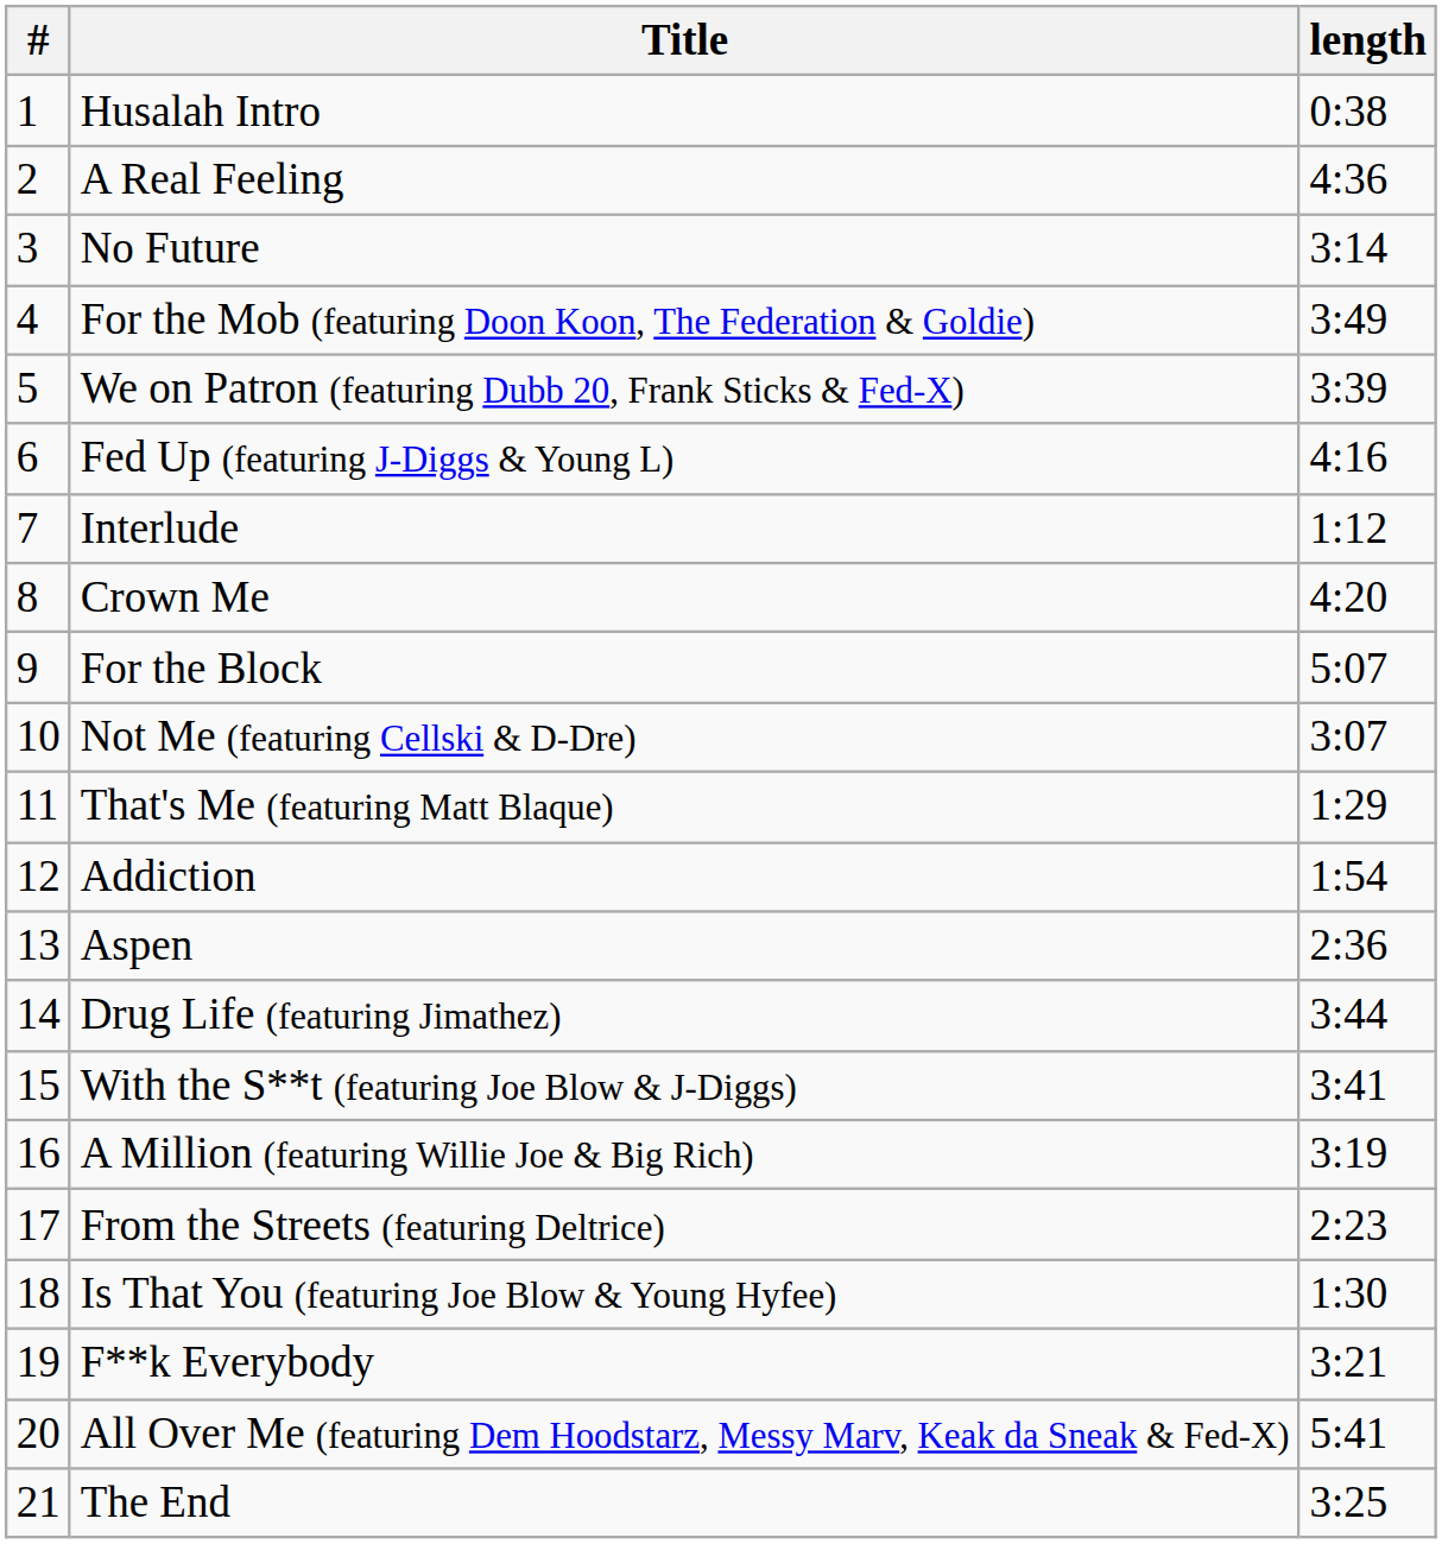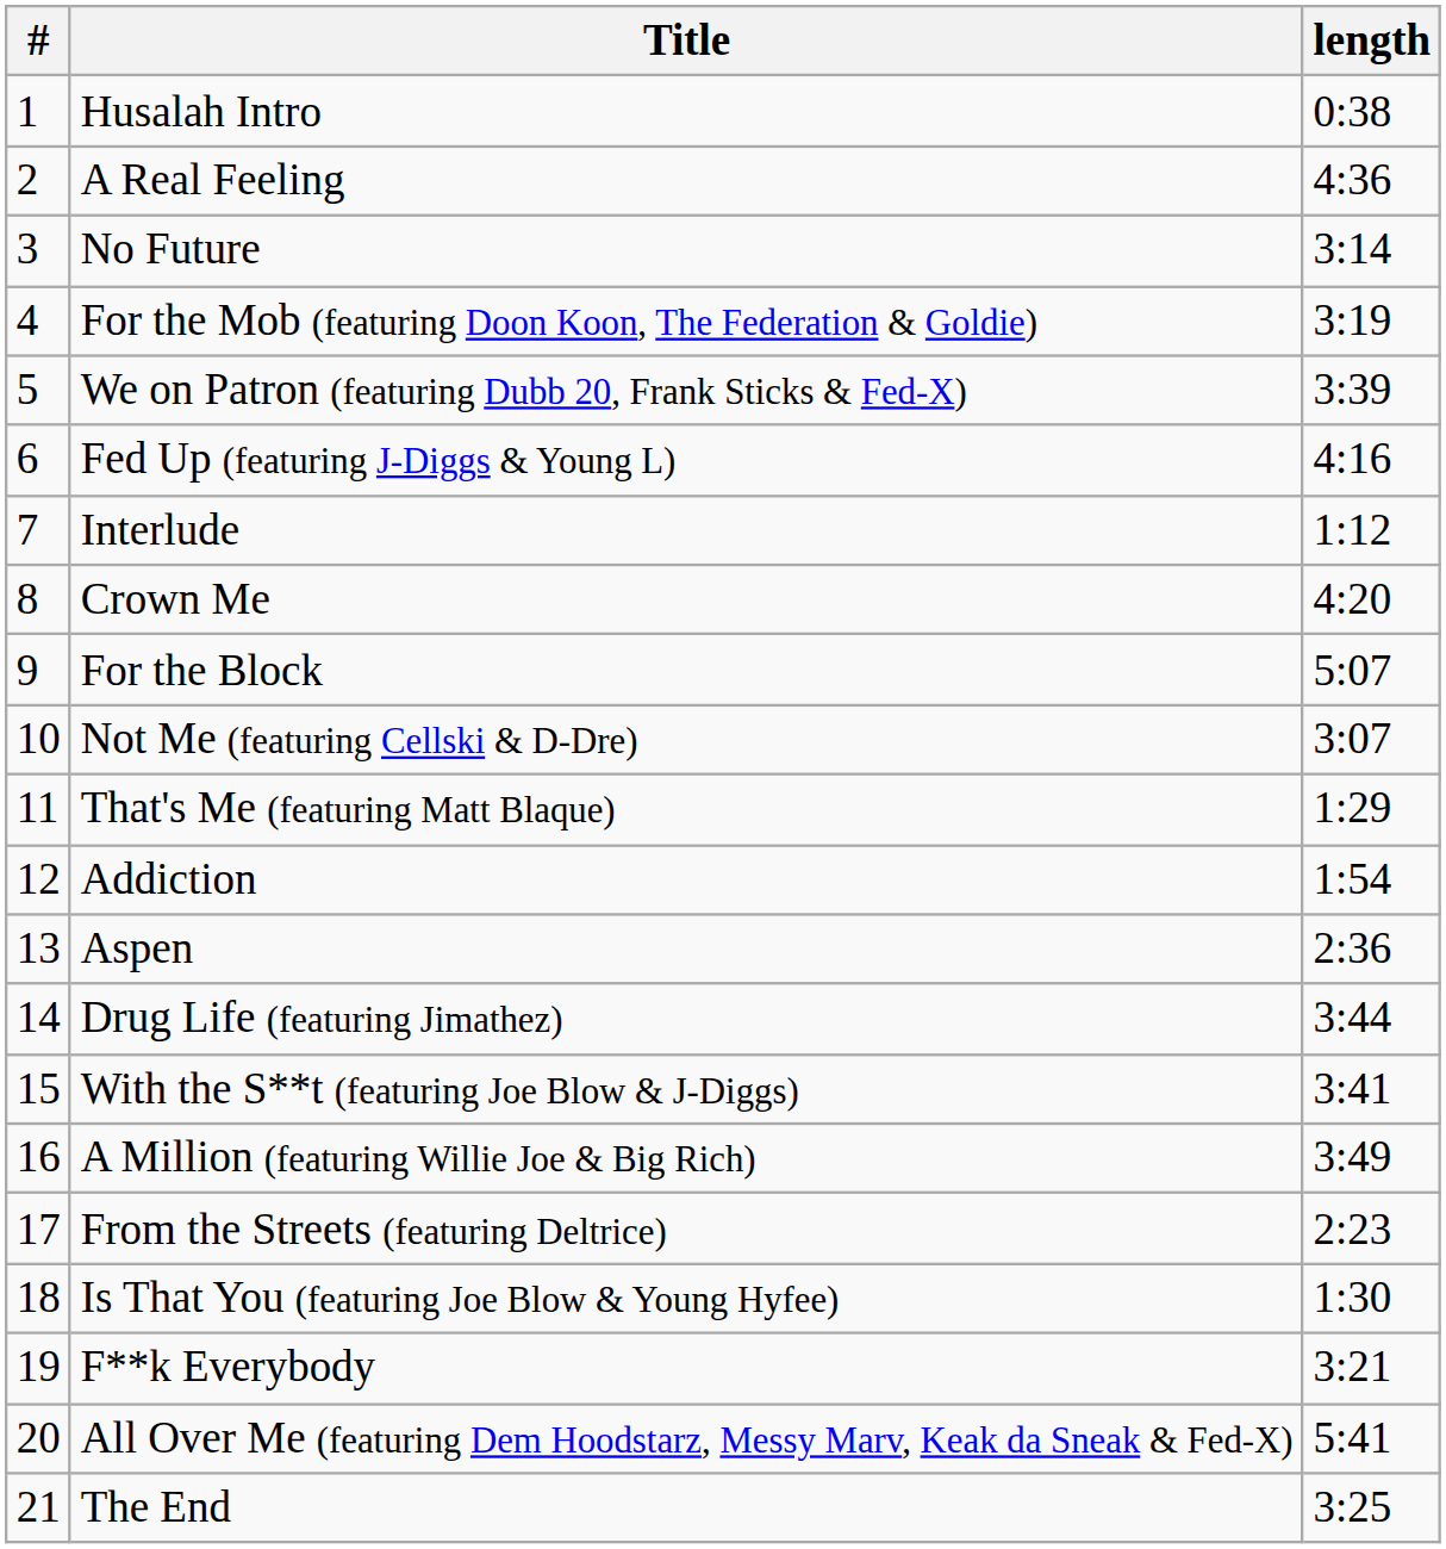For the Mob (featuring Doon Koon, The Federation & Goldie) | length: 3:49 -> 3:19
A Million (featuring Willie Joe & Big Rich) | length: 3:19 -> 3:49
